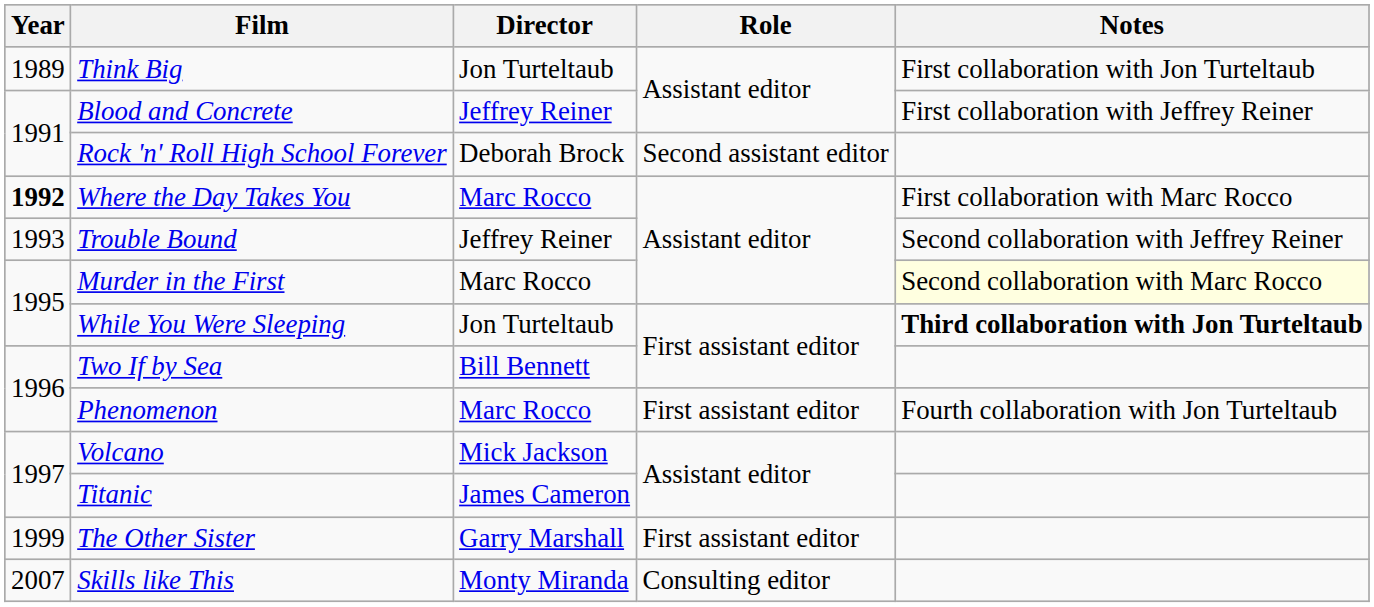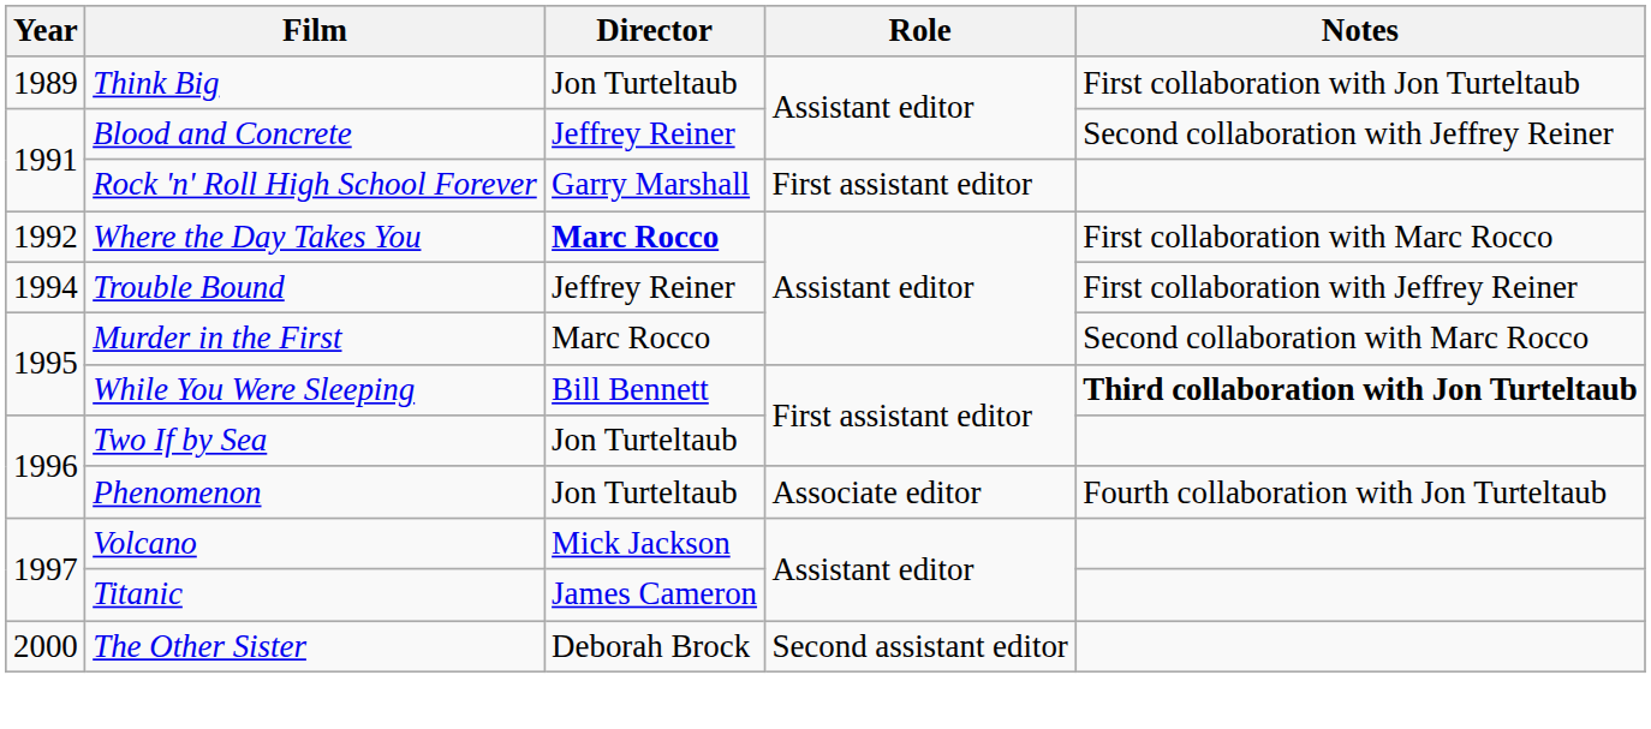Blood and Concrete | Notes: First collaboration with Jeffrey Reiner -> Second collaboration with Jeffrey Reiner
Rock 'n' Roll High School Forever | Director: Deborah Brock -> Garry Marshall
Rock 'n' Roll High School Forever | Role: Second assistant editor -> First assistant editor
Where the Day Takes You | Year: bold -> normal
Where the Day Takes You | Director: normal -> bold
Trouble Bound | Year: 1993 -> 1994
Trouble Bound | Notes: Second collaboration with Jeffrey Reiner -> First collaboration with Jeffrey Reiner
Murder in the First | Notes: lightyellow background -> no background
While You Were Sleeping | Director: Jon Turteltaub -> Bill Bennett
Two If by Sea | Director: Bill Bennett -> Jon Turteltaub
Phenomenon | Director: Marc Rocco -> Jon Turteltaub
Phenomenon | Role: First assistant editor -> Associate editor
The Other Sister | Year: 1999 -> 2000
The Other Sister | Director: Garry Marshall -> Deborah Brock
The Other Sister | Role: First assistant editor -> Second assistant editor
- row: 2007 | Skills like This | Monty Miranda | Consulting editor
